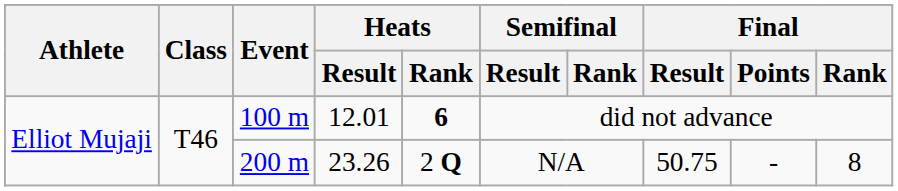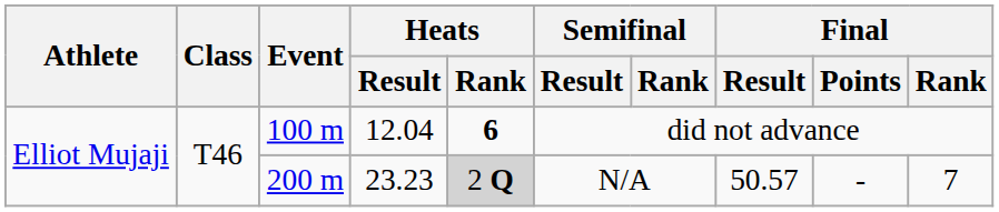100 m | Heats / Result: 12.01 -> 12.04
200 m | Heats / Result: 23.26 -> 23.23
200 m | Heats / Rank: no background -> lightgrey background
200 m | Final / Result: 50.75 -> 50.57
200 m | Final / Rank: 8 -> 7
